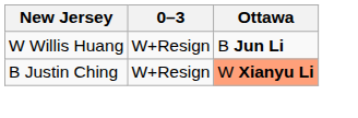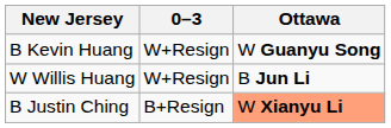+ row: B Kevin Huang | W+Resign | W Guanyu Song
B Justin Ching | 0–3: W+Resign -> B+Resign
